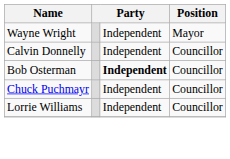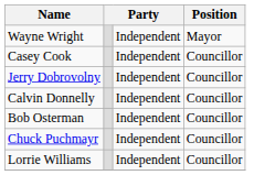+ row: Casey Cook | Independent | Councillor
+ row: Jerry Dobrovolny | Independent | Councillor
Bob Osterman | column 3: bold -> normal
